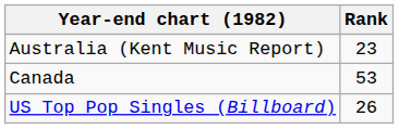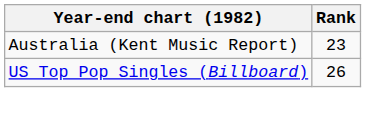- row: Canada | 53
